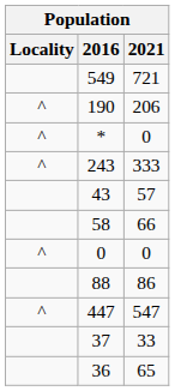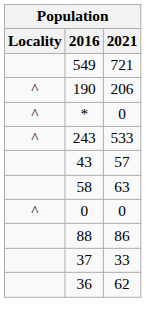243 | 2021: 333 -> 533
58 | 2021: 66 -> 63
- row: ^ | 447 | 547
36 | 2021: 65 -> 62
